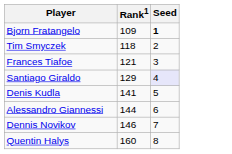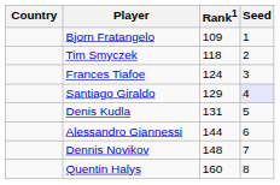+ column: Country
Bjorn Fratangelo | Seed: bold -> normal
Frances Tiafoe | Rank1: 121 -> 124
Denis Kudla | Rank1: 141 -> 131
Dennis Novikov | Rank1: 146 -> 148
